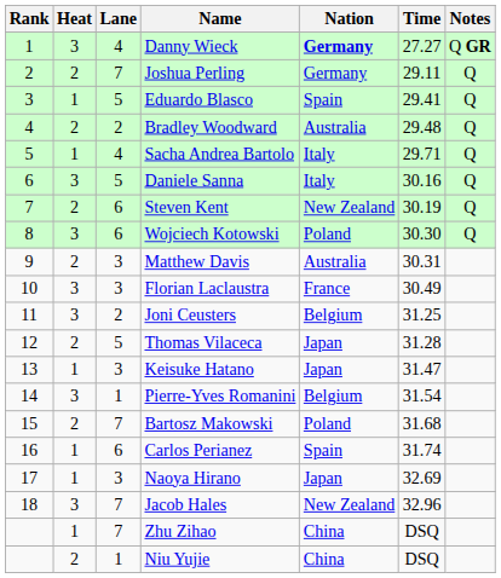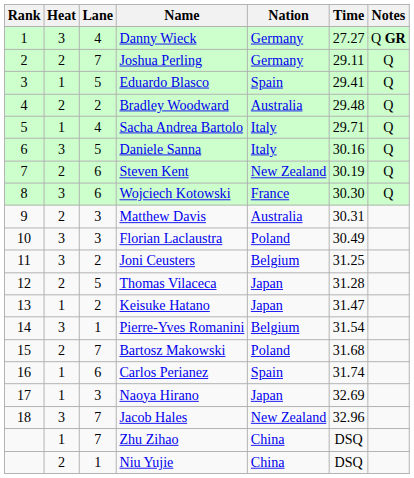Danny Wieck | Nation: bold -> normal
Wojciech Kotowski | Nation: Poland -> France
Florian Laclaustra | Nation: France -> Poland
Keisuke Hatano | Lane: 3 -> 2
